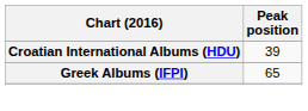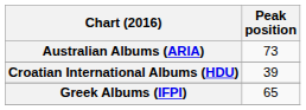+ row: Australian Albums (ARIA) | 73
